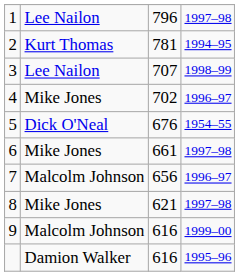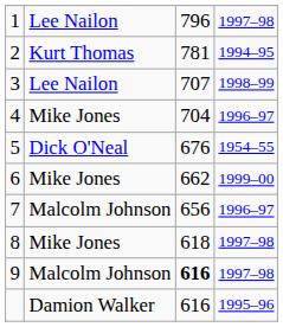4 | column 3: 702 -> 704
6 | column 3: 661 -> 662
6 | column 4: 1997–98 -> 1999–00
8 | column 3: 621 -> 618
9 | column 3: normal -> bold
9 | column 4: 1999–00 -> 1997–98
